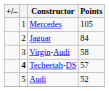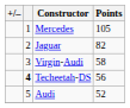Jaguar | Points: 84 -> 82
Techeetah-DS | Points: 57 -> 56
